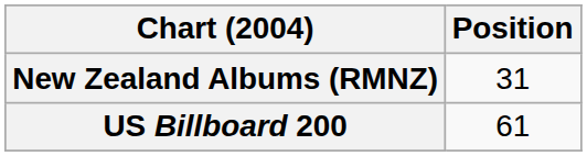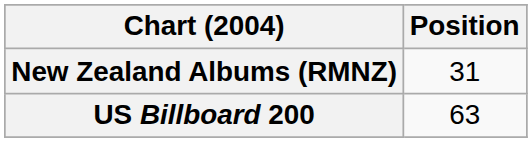US Billboard 200 | Position: 61 -> 63
